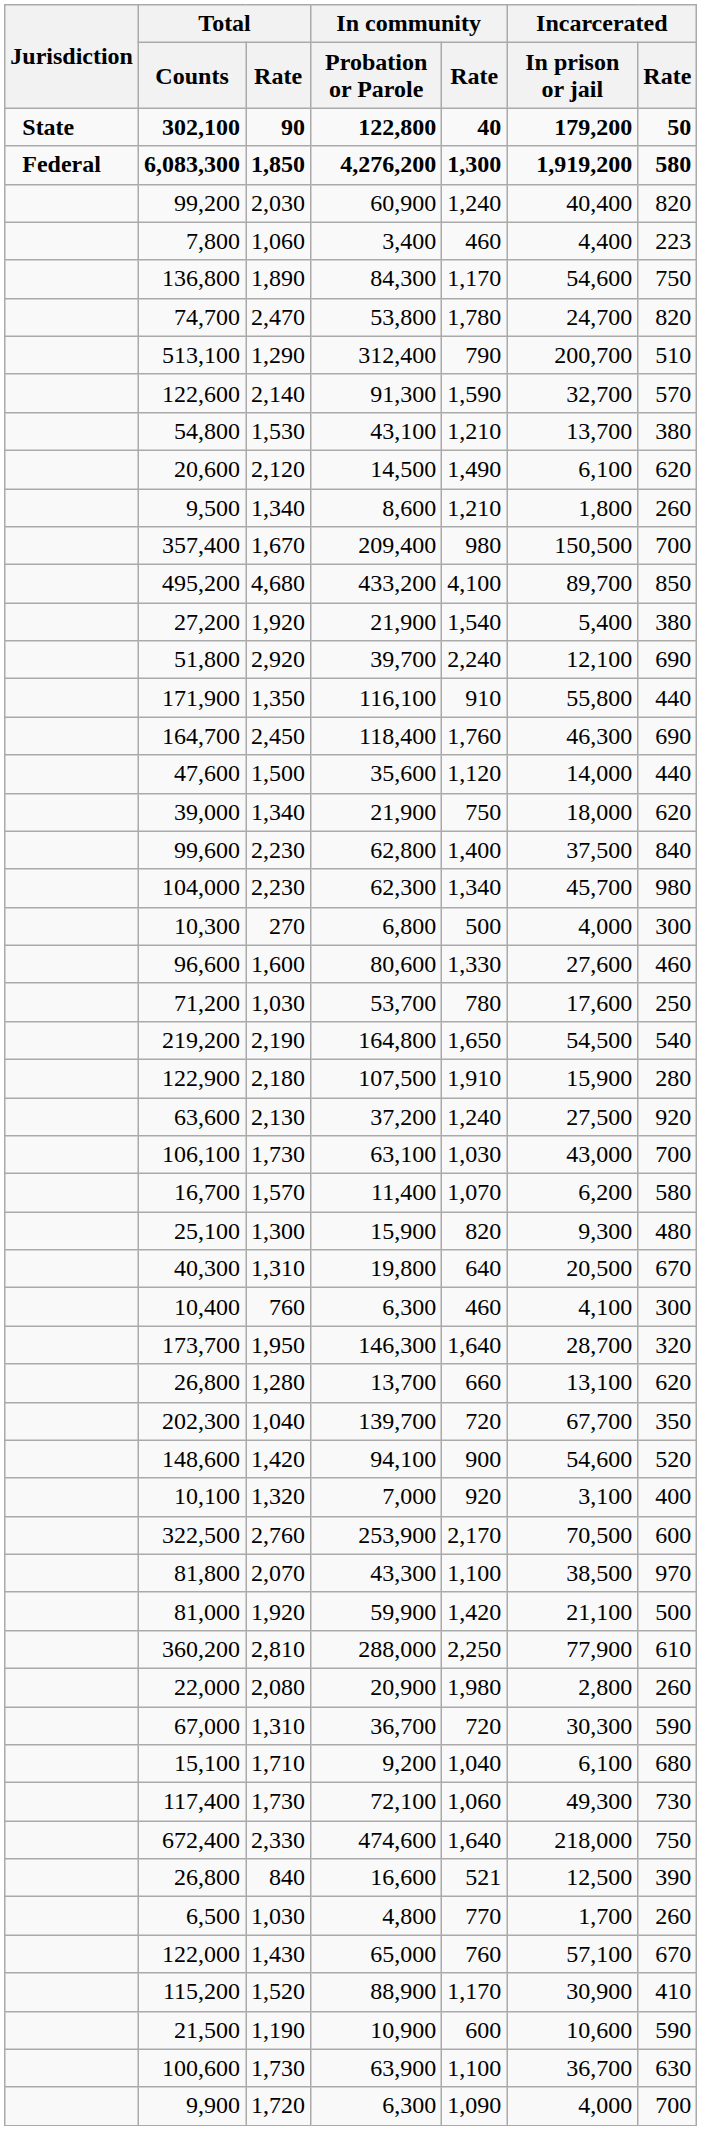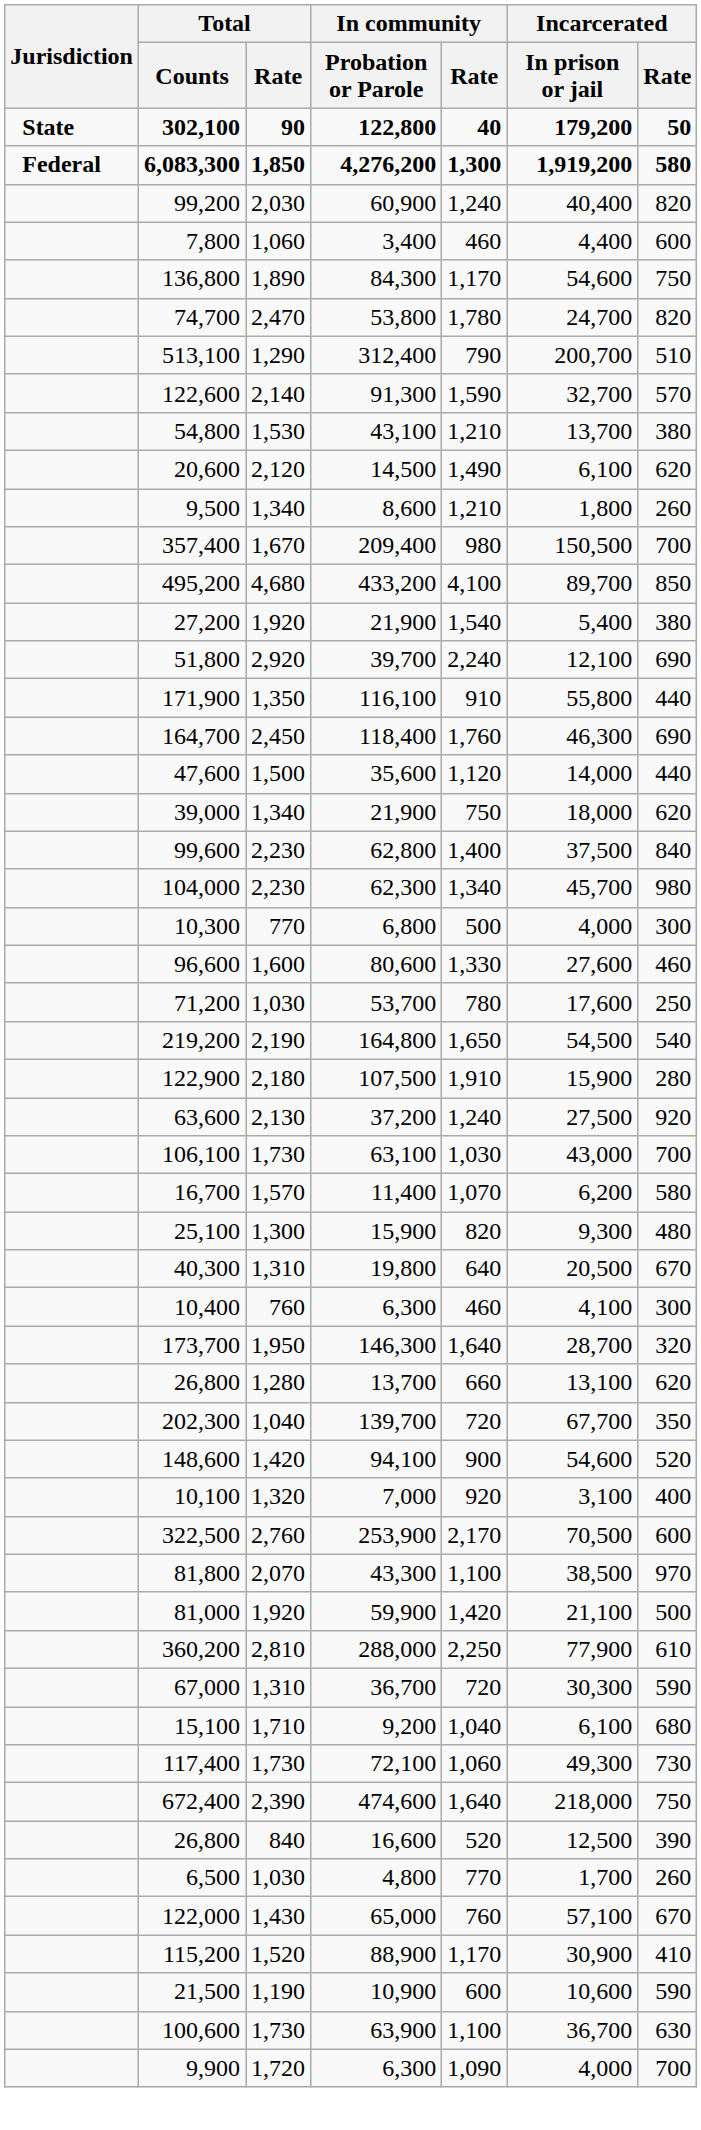7,800 | Incarcerated / Rate: 223 -> 600
10,300 | Total / Rate: 270 -> 770
- row: 22,000 | 2,080 | 20,900 | 1,980 | 2,800 | 260
672,400 | Total / Rate: 2,330 -> 2,390
26,800 / 16,600 | In community / Rate: 521 -> 520
